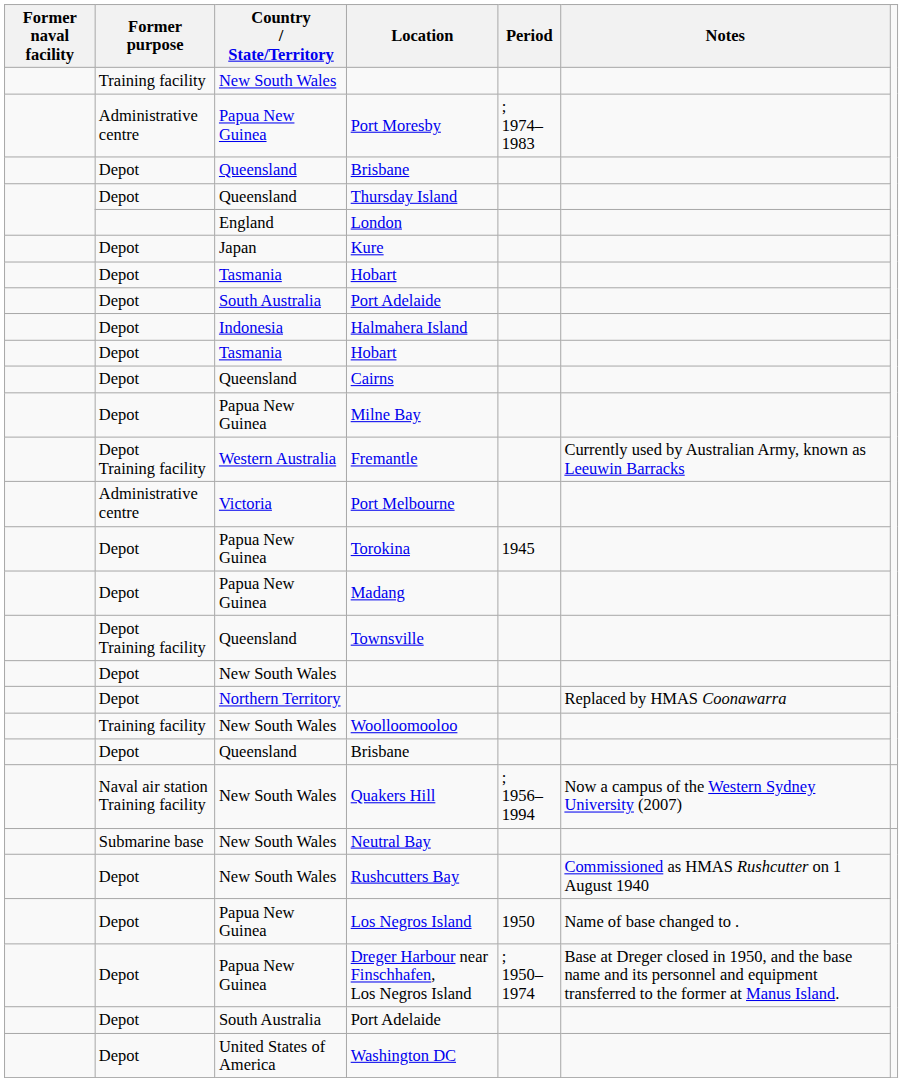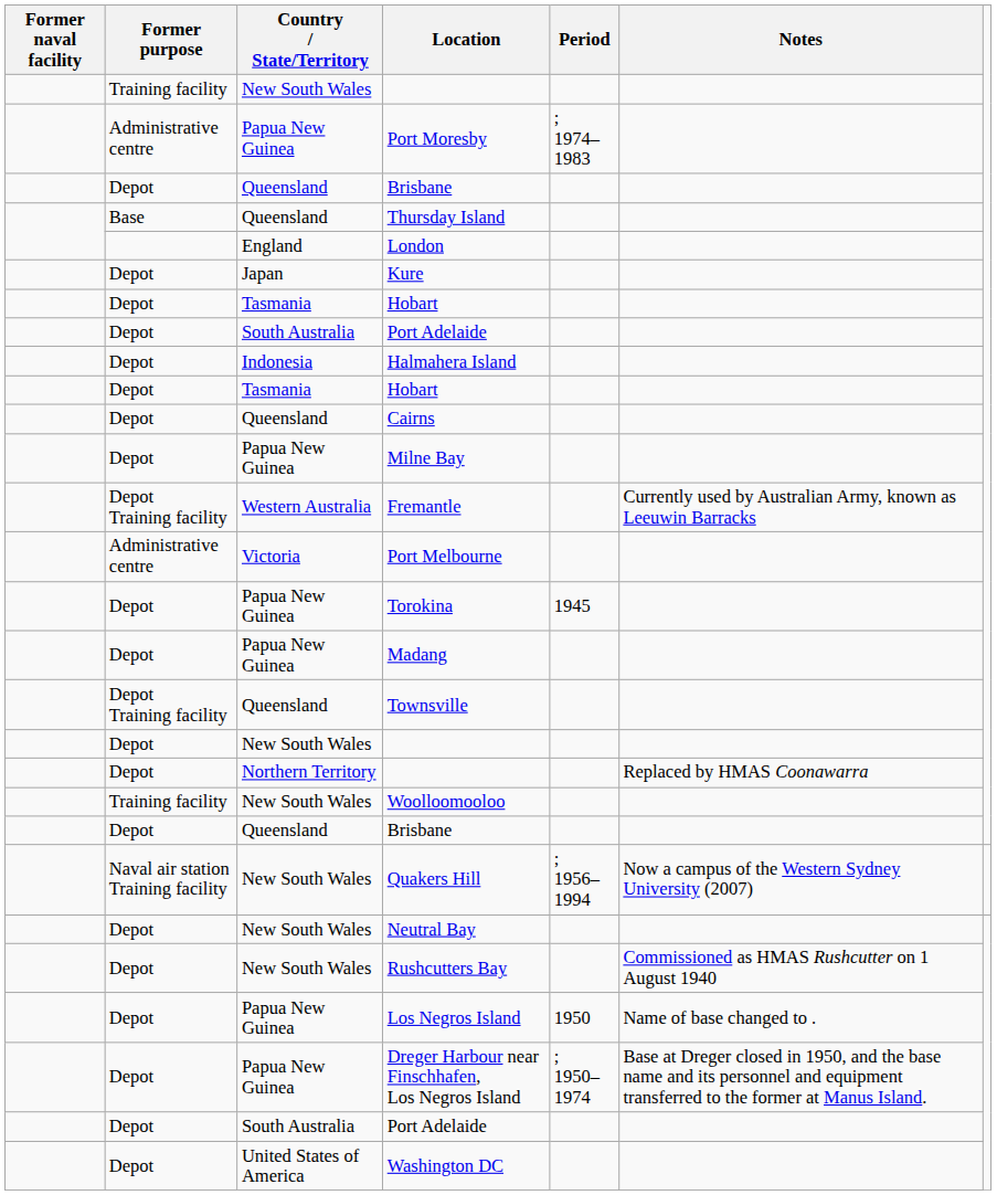Thursday Island | Former purpose: Depot -> Base
Neutral Bay | Former purpose: Submarine base -> Depot
